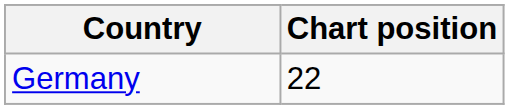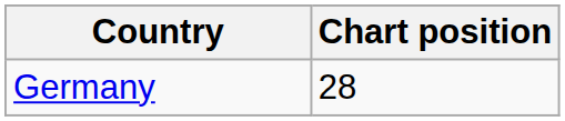Germany | Chart position: 22 -> 28
